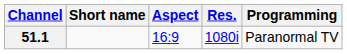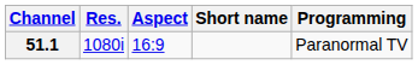columns swapped: Res. <-> Short name
